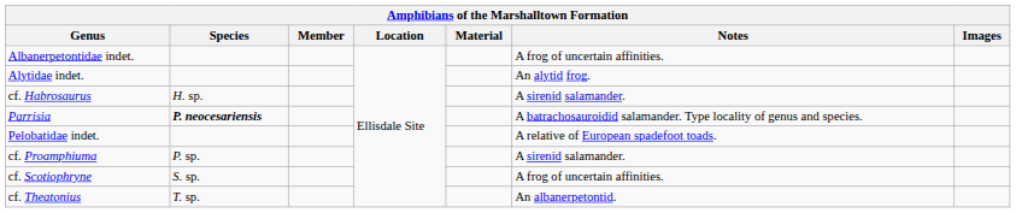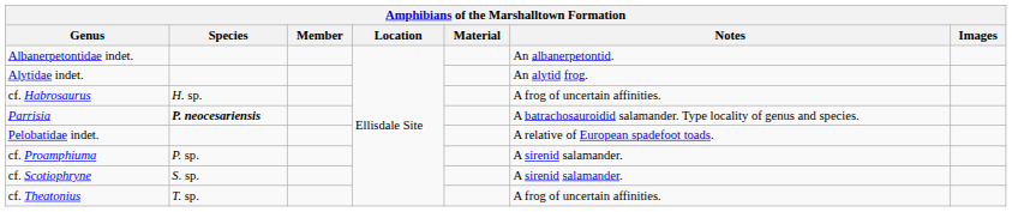Albanerpetontidae indet. | Notes: A frog of uncertain affinities. -> An albanerpetontid.
cf. Habrosaurus | Notes: A sirenid salamander. -> A frog of uncertain affinities.
cf. Scotiophryne | Notes: A frog of uncertain affinities. -> A sirenid salamander.
cf. Theatonius | Notes: An albanerpetontid. -> A frog of uncertain affinities.
